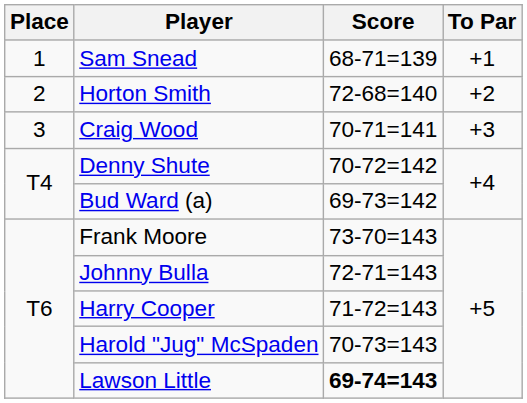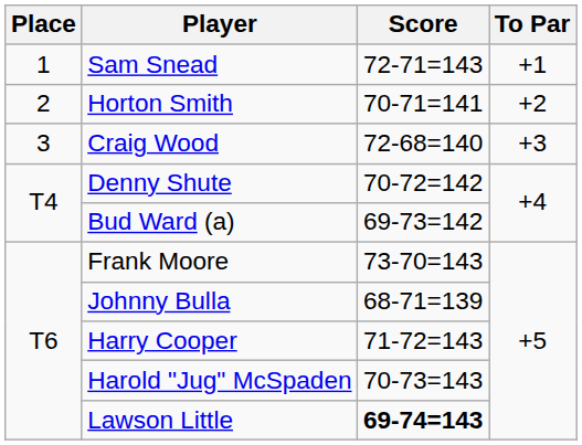Sam Snead | Score: 68-71=139 -> 72-71=143
Horton Smith | Score: 72-68=140 -> 70-71=141
Craig Wood | Score: 70-71=141 -> 72-68=140
Johnny Bulla | Score: 72-71=143 -> 68-71=139
